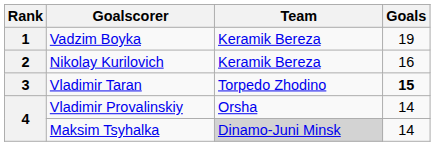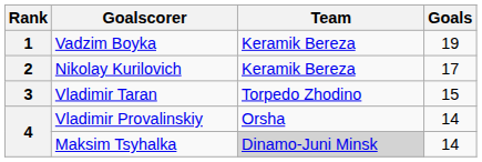Nikolay Kurilovich | Goals: 16 -> 17
Vladimir Taran | Goals: bold -> normal
